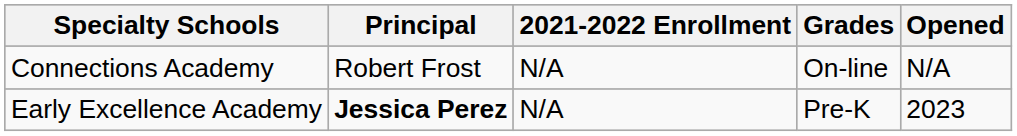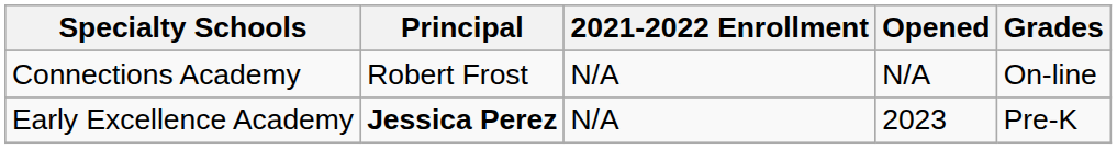columns swapped: Grades <-> Opened
